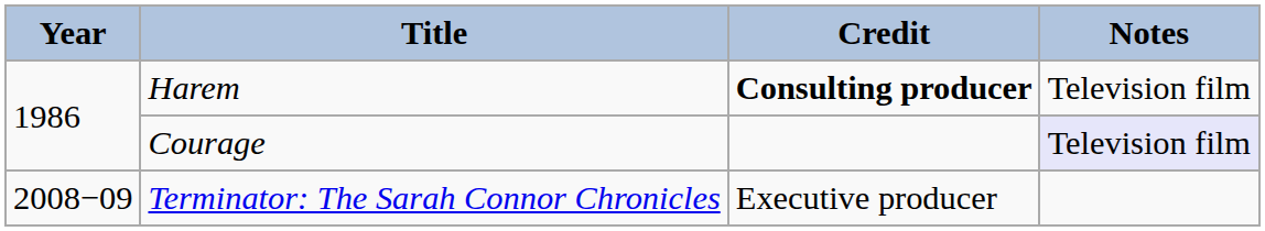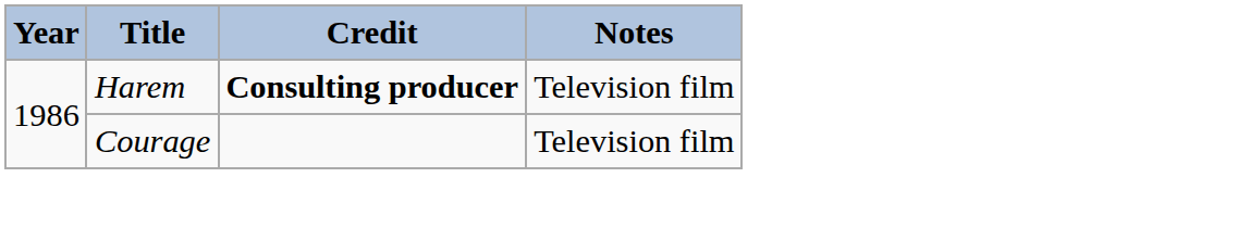Courage | Notes: lavender background -> no background
- row: 2008−09 | Terminator: The Sarah Connor Chronicles | Executive producer
